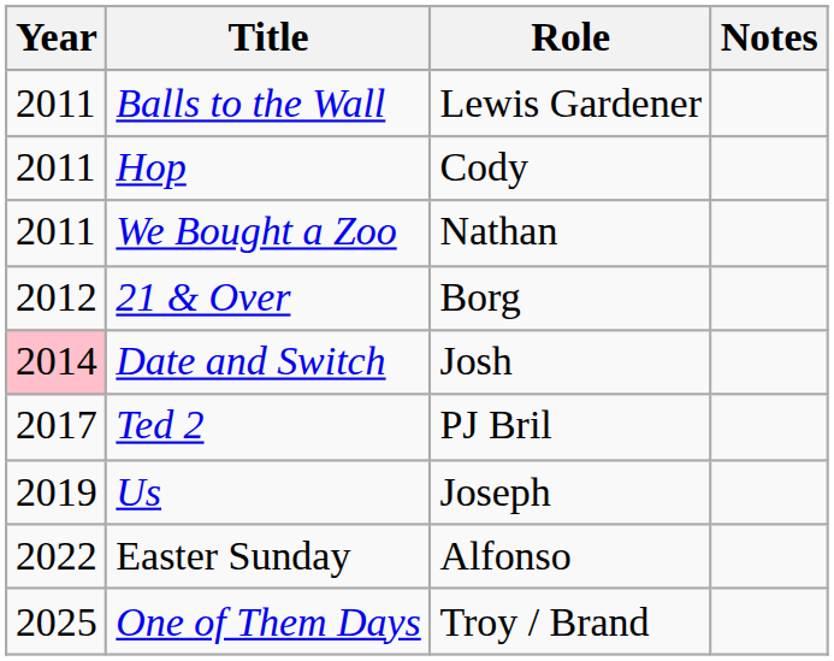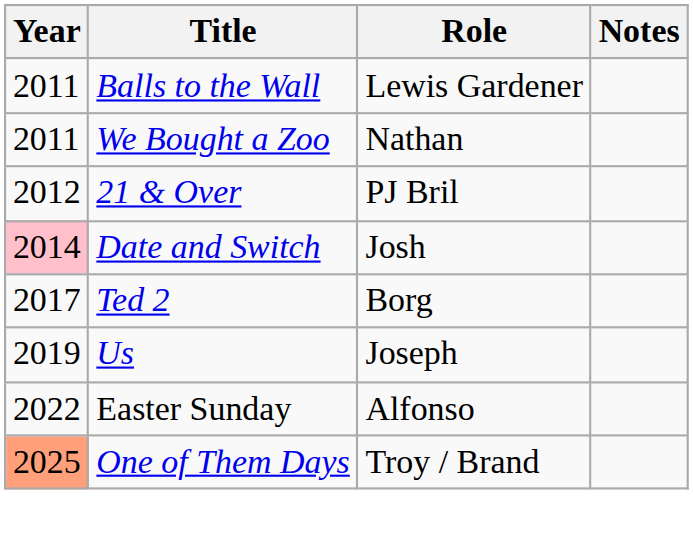- row: 2011 | Hop | Cody
21 & Over | Role: Borg -> PJ Bril
Ted 2 | Role: PJ Bril -> Borg
One of Them Days | Year: no background -> lightsalmon background
